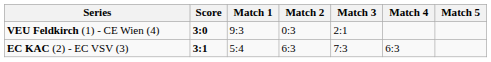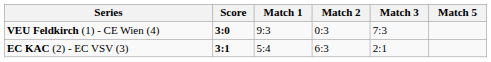- column: Match 4 | 6:3
VEU Feldkirch (1) - CE Wien (4) | Match 3: 2:1 -> 7:3
EC KAC (2) - EC VSV (3) | Match 3: 7:3 -> 2:1
